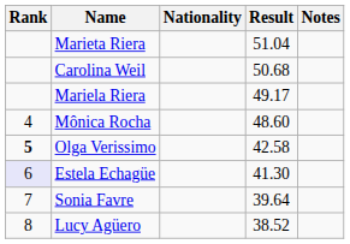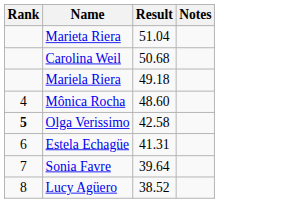- column: Nationality
Mariela Riera | Result: 49.17 -> 49.18
Estela Echagüe | Rank: lavender background -> no background
Estela Echagüe | Result: 41.30 -> 41.31
